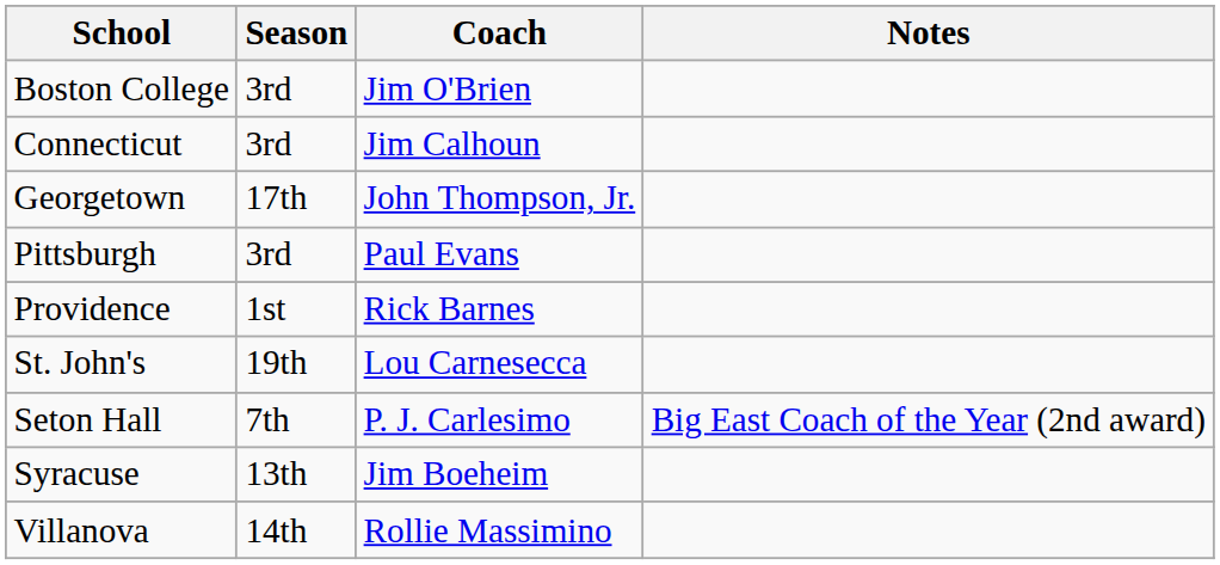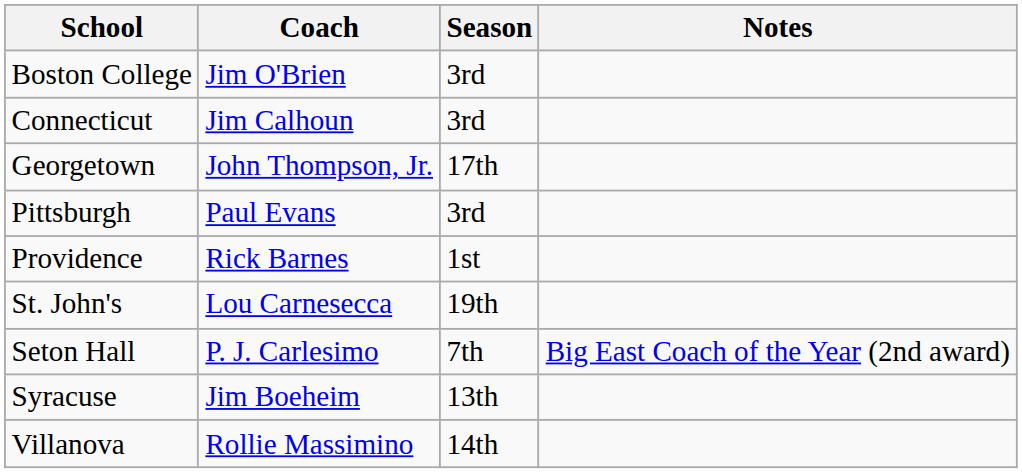columns swapped: Coach <-> Season
